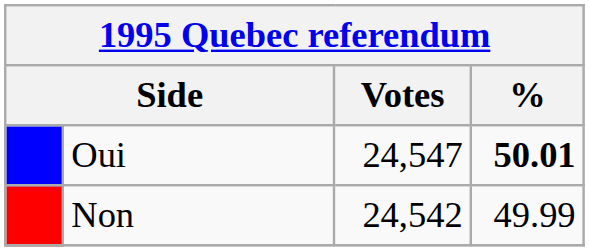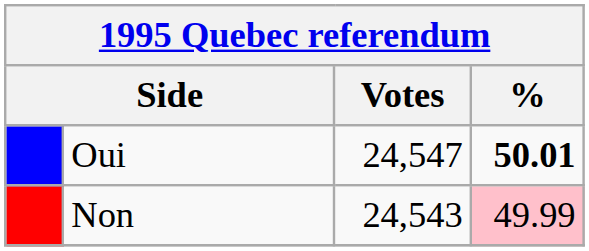Non | Votes: 24,542 -> 24,543
Non | %: no background -> pink background
